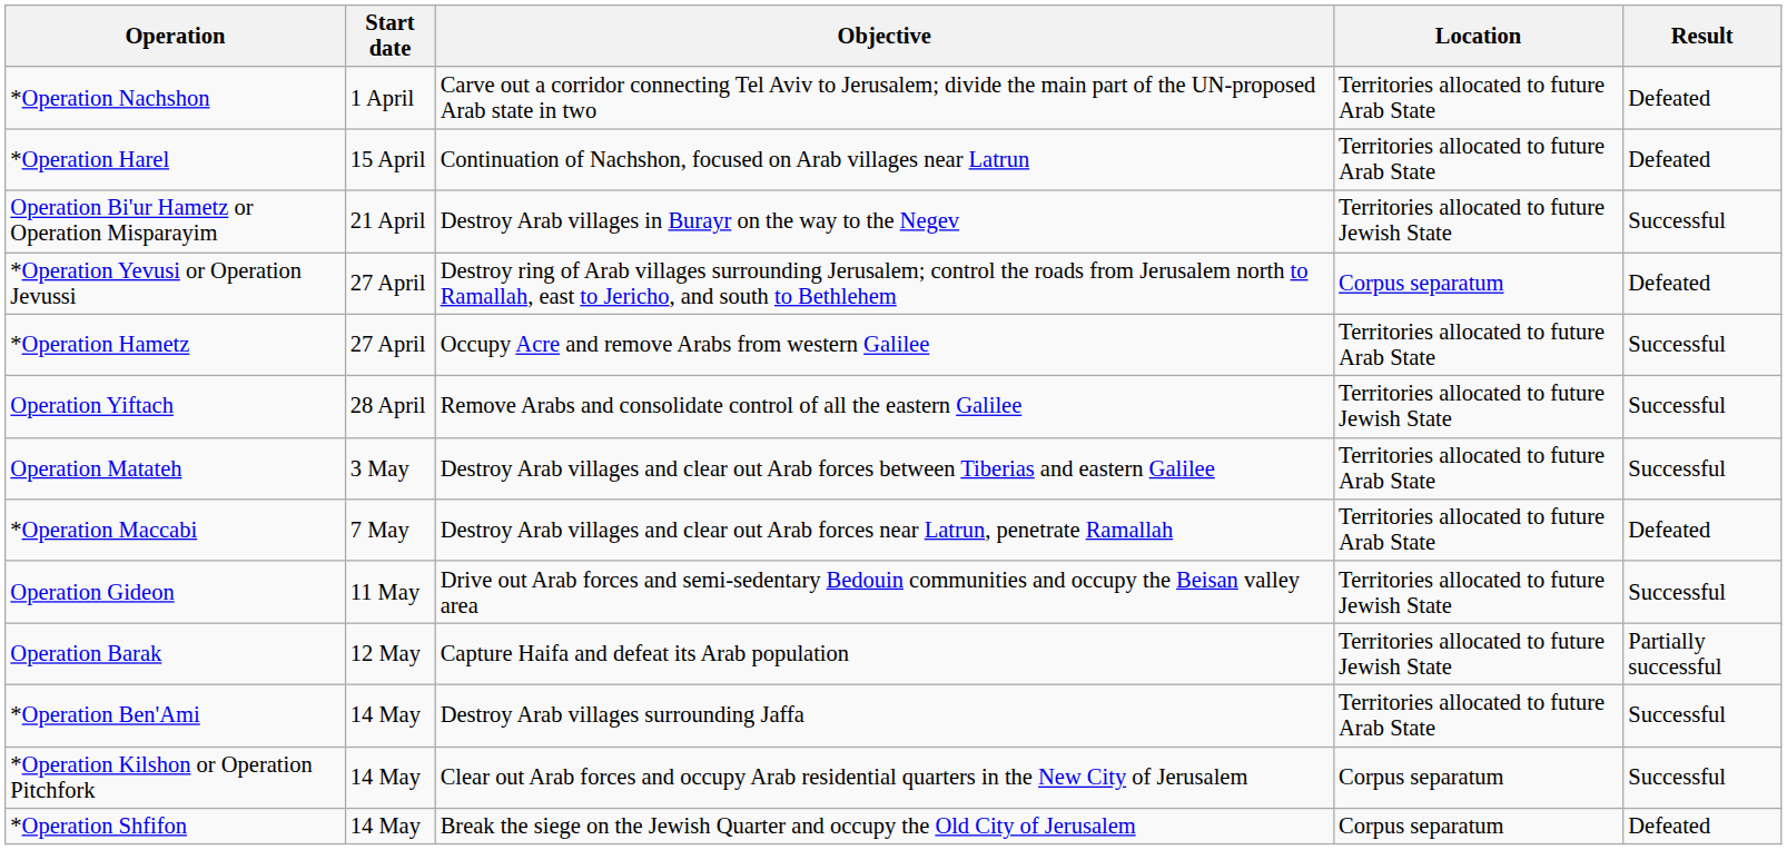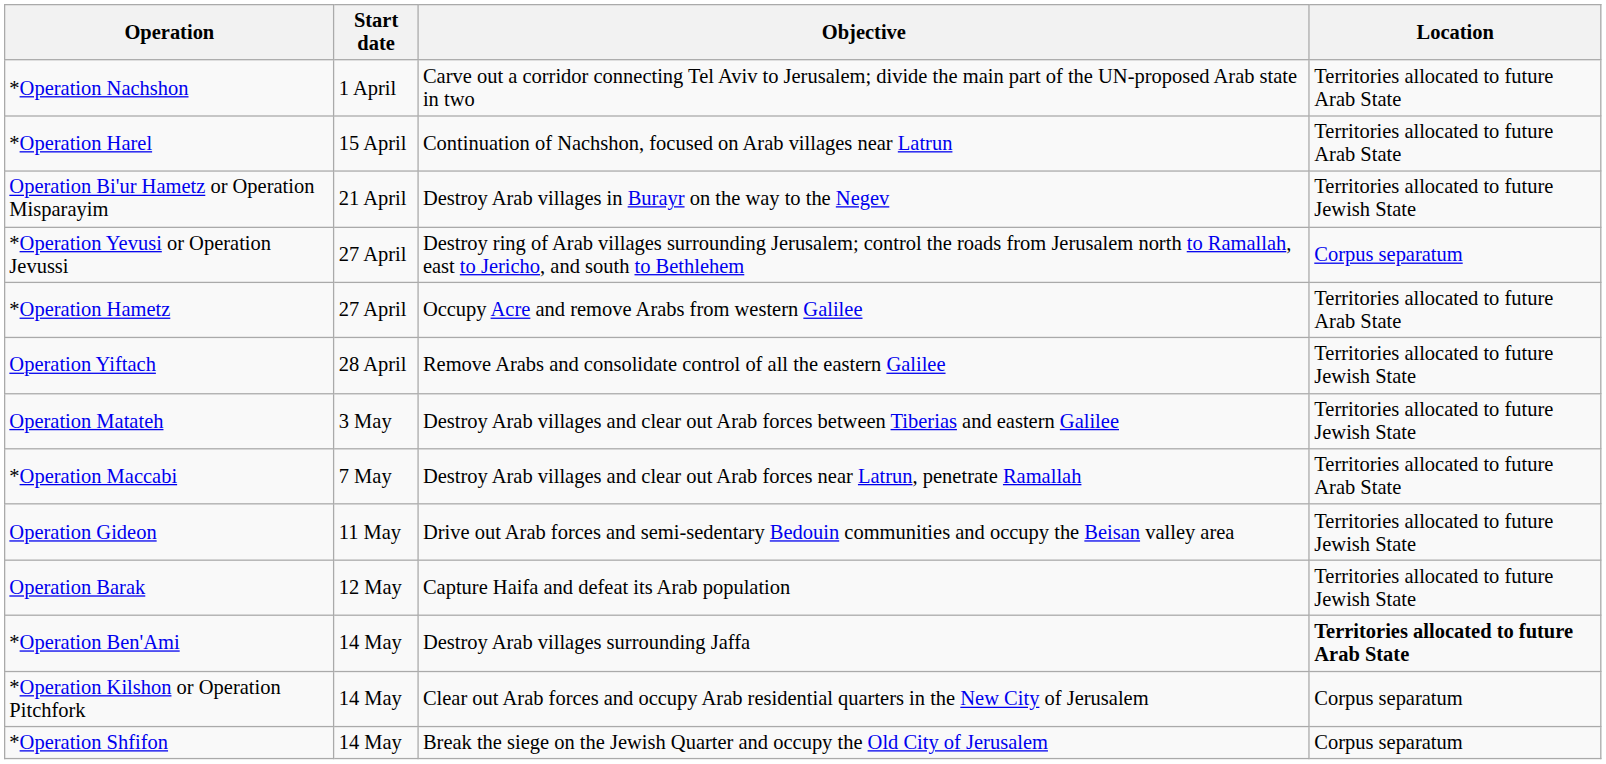- column: Result | Defeated | Defeated | Successful | Defeated | Successful | Successful | Successful | Defeated | Successful | Partially successful | Successful | Successful | Defeated
Operation Matateh | Location: Territories allocated to future Arab State -> Territories allocated to future Jewish State
*Operation Ben'Ami | Location: normal -> bold
